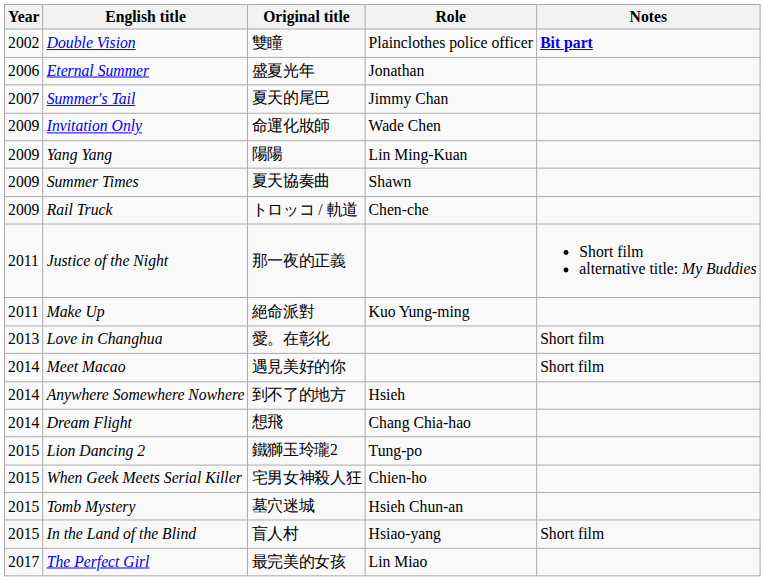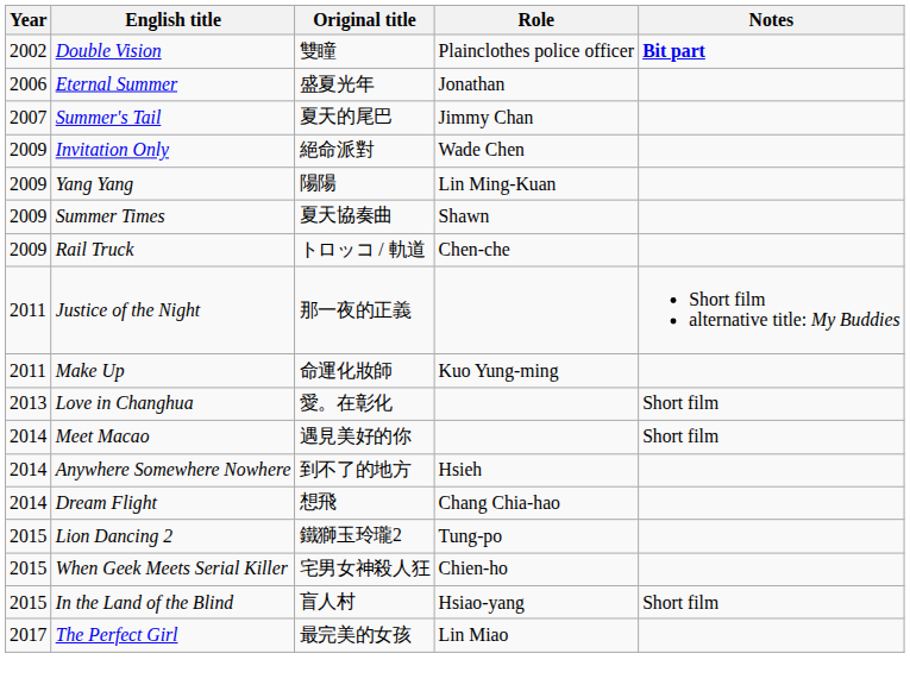Invitation Only | Original title: 命運化妝師 -> 絕命派對
Make Up | Original title: 絕命派對 -> 命運化妝師
- row: 2015 | Tomb Mystery | 墓穴迷城 | Hsieh Chun-an
